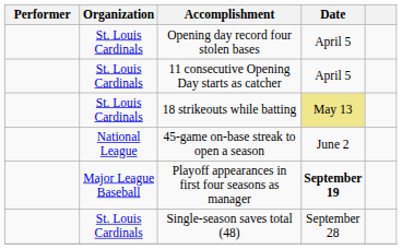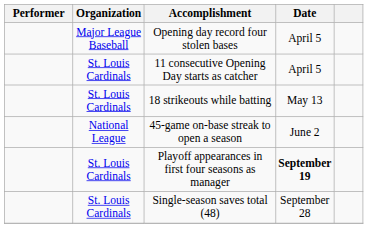Opening day record four stolen bases | Organization: St. Louis Cardinals -> Major League Baseball
18 strikeouts while batting | Date: khaki background -> no background
Playoff appearances in first four seasons as manager | Organization: Major League Baseball -> St. Louis Cardinals
